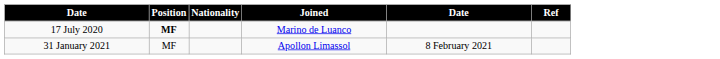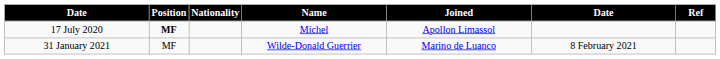+ column: Name | Míchel | Wilde-Donald Guerrier
17 July 2020 | Joined: Marino de Luanco -> Apollon Limassol
31 January 2021 | Joined: Apollon Limassol -> Marino de Luanco
